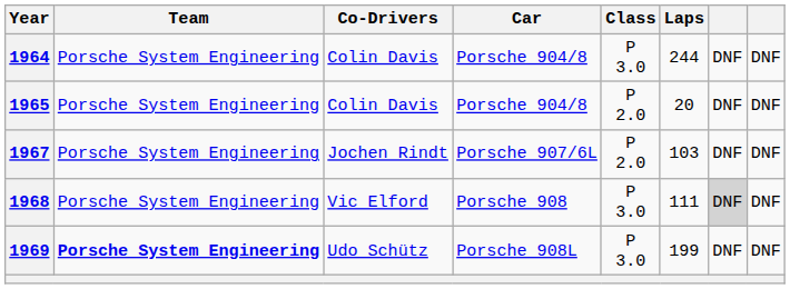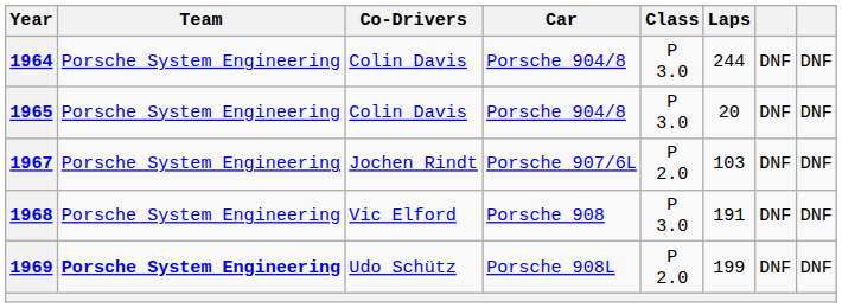1965 | Class: P 2.0 -> P 3.0
1968 | Laps: 111 -> 191
1968 | column 7: lightgrey background -> no background
1969 | Class: P 3.0 -> P 2.0
